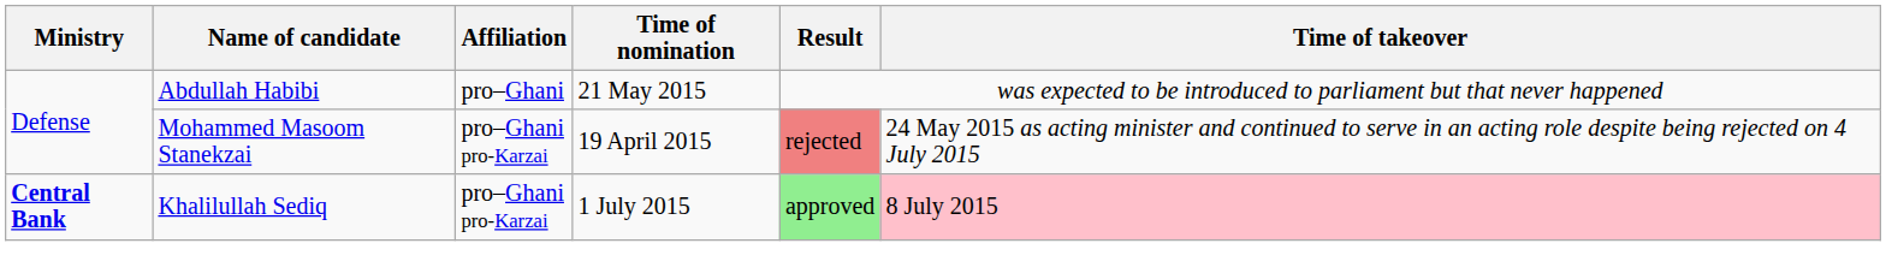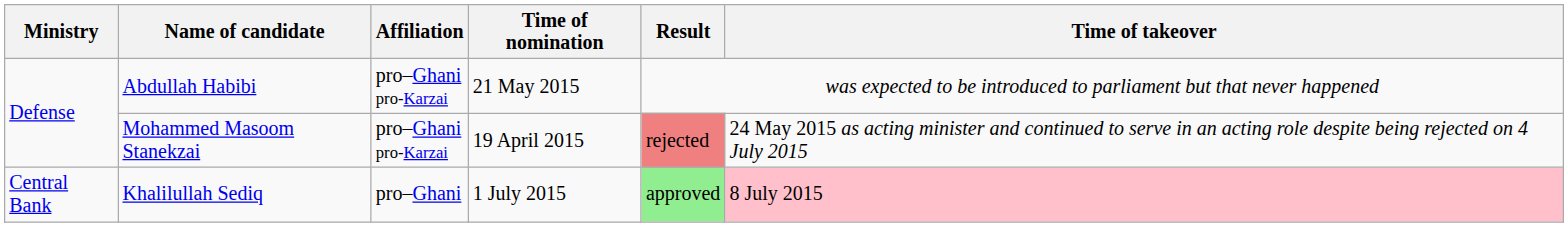Abdullah Habibi | Affiliation: pro–Ghani -> pro–Ghani pro-Karzai
Khalilullah Sediq | Ministry: bold -> normal
Khalilullah Sediq | Affiliation: pro–Ghani pro-Karzai -> pro–Ghani
